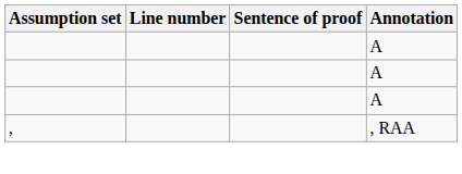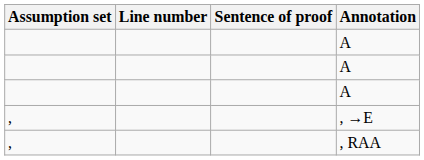+ row: , | , →E
